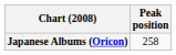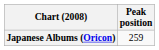Japanese Albums (Oricon) | Peak position: 258 -> 259
